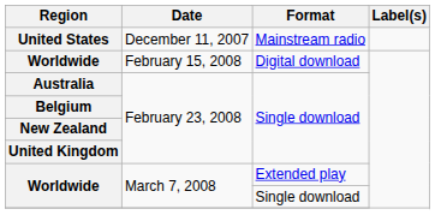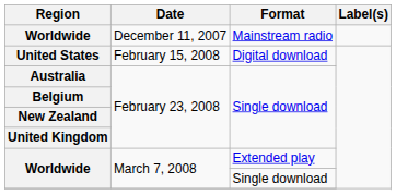December 11, 2007 | Region: United States -> Worldwide
February 15, 2008 | Region: Worldwide -> United States
